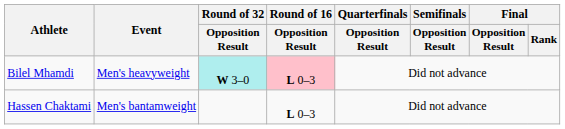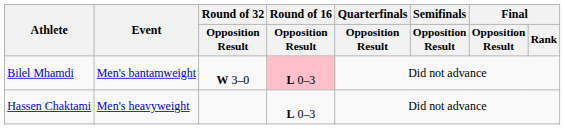Bilel Mhamdi | Event: Men's heavyweight -> Men's bantamweight
Bilel Mhamdi | Round of 32 / Opposition Result: paleturquoise background -> no background
Hassen Chaktami | Event: Men's bantamweight -> Men's heavyweight
